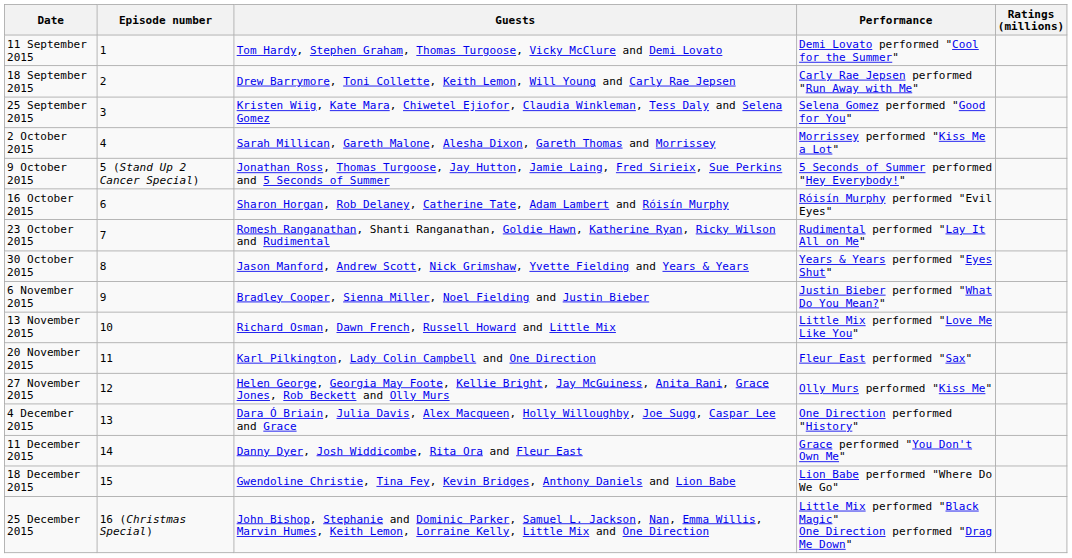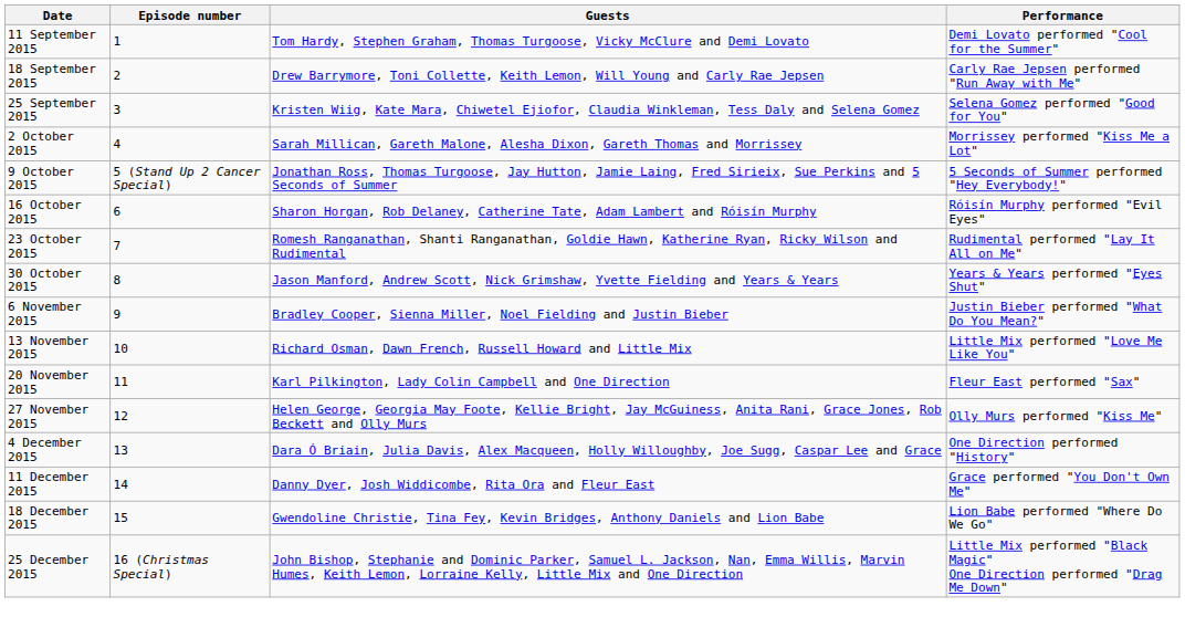- column: Ratings (millions)
